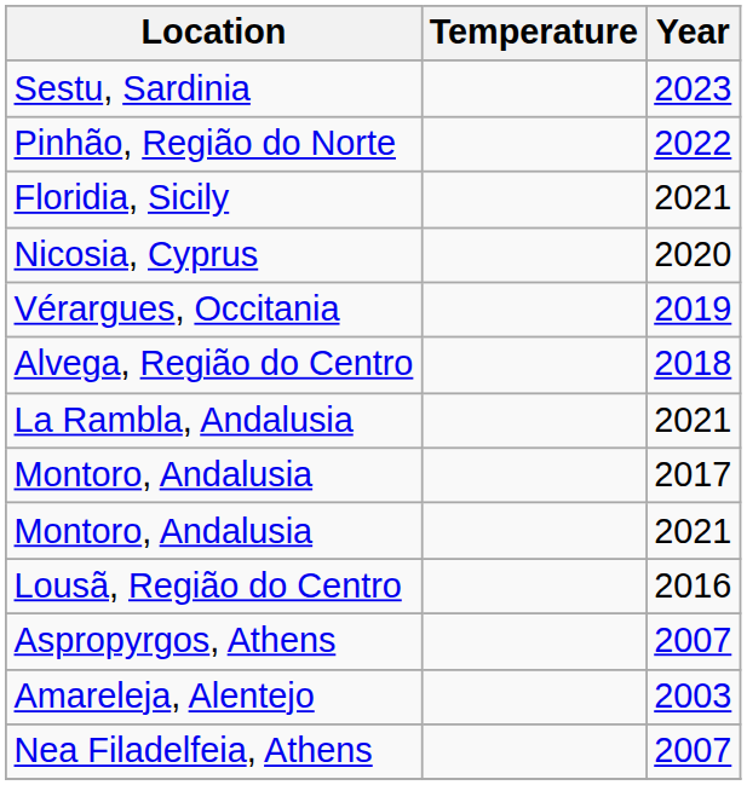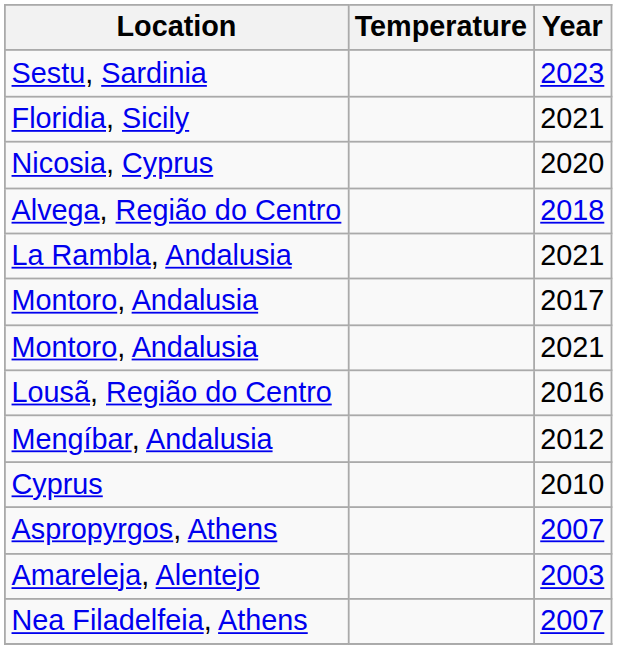- row: Pinhão, Região do Norte | 2022
- row: Vérargues, Occitania | 2019
+ row: Mengíbar, Andalusia | 2012
+ row: Cyprus | 2010
